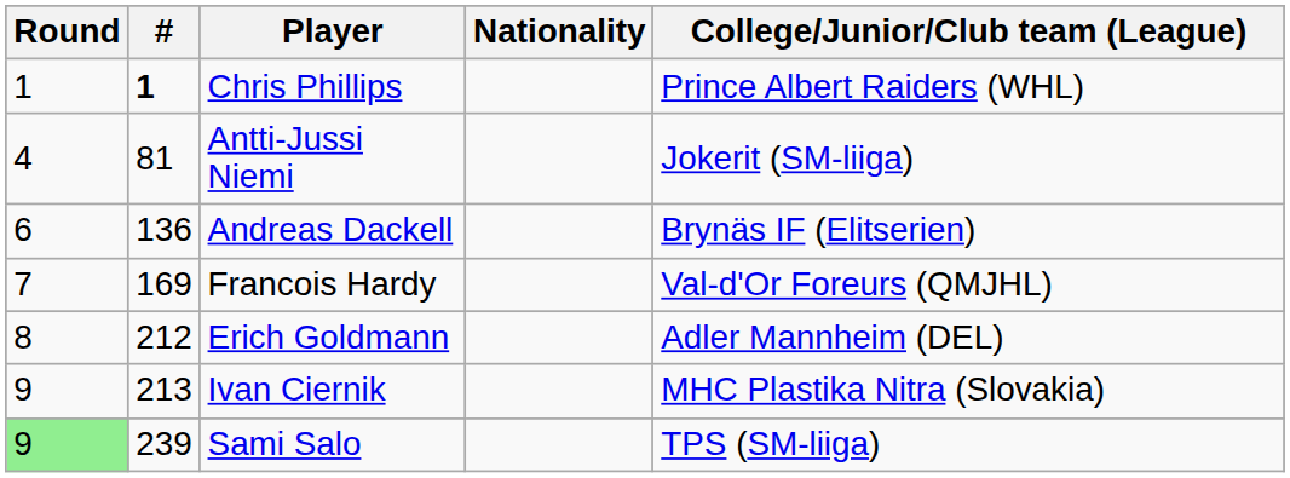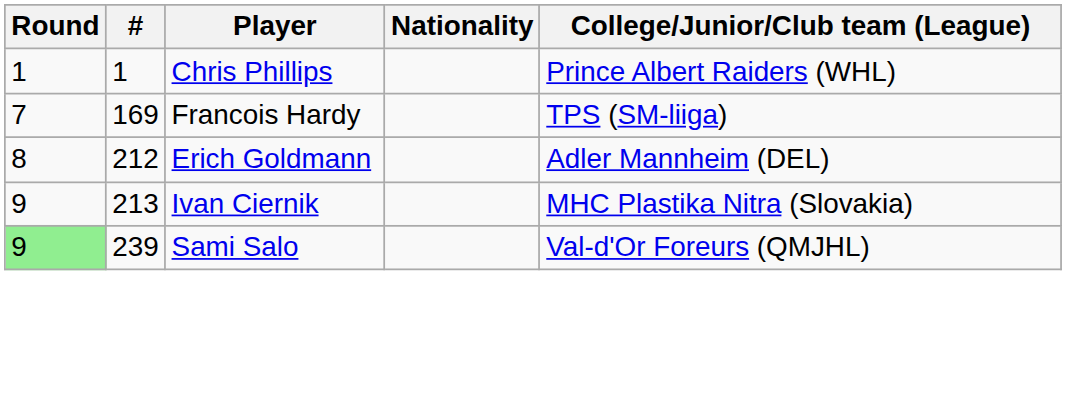Chris Phillips | #: bold -> normal
- row: 4 | 81 | Antti-Jussi Niemi | Jokerit (SM-liiga)
- row: 6 | 136 | Andreas Dackell | Brynäs IF (Elitserien)
Francois Hardy | College/Junior/Club team (League): Val-d'Or Foreurs (QMJHL) -> TPS (SM-liiga)
Sami Salo | College/Junior/Club team (League): TPS (SM-liiga) -> Val-d'Or Foreurs (QMJHL)
